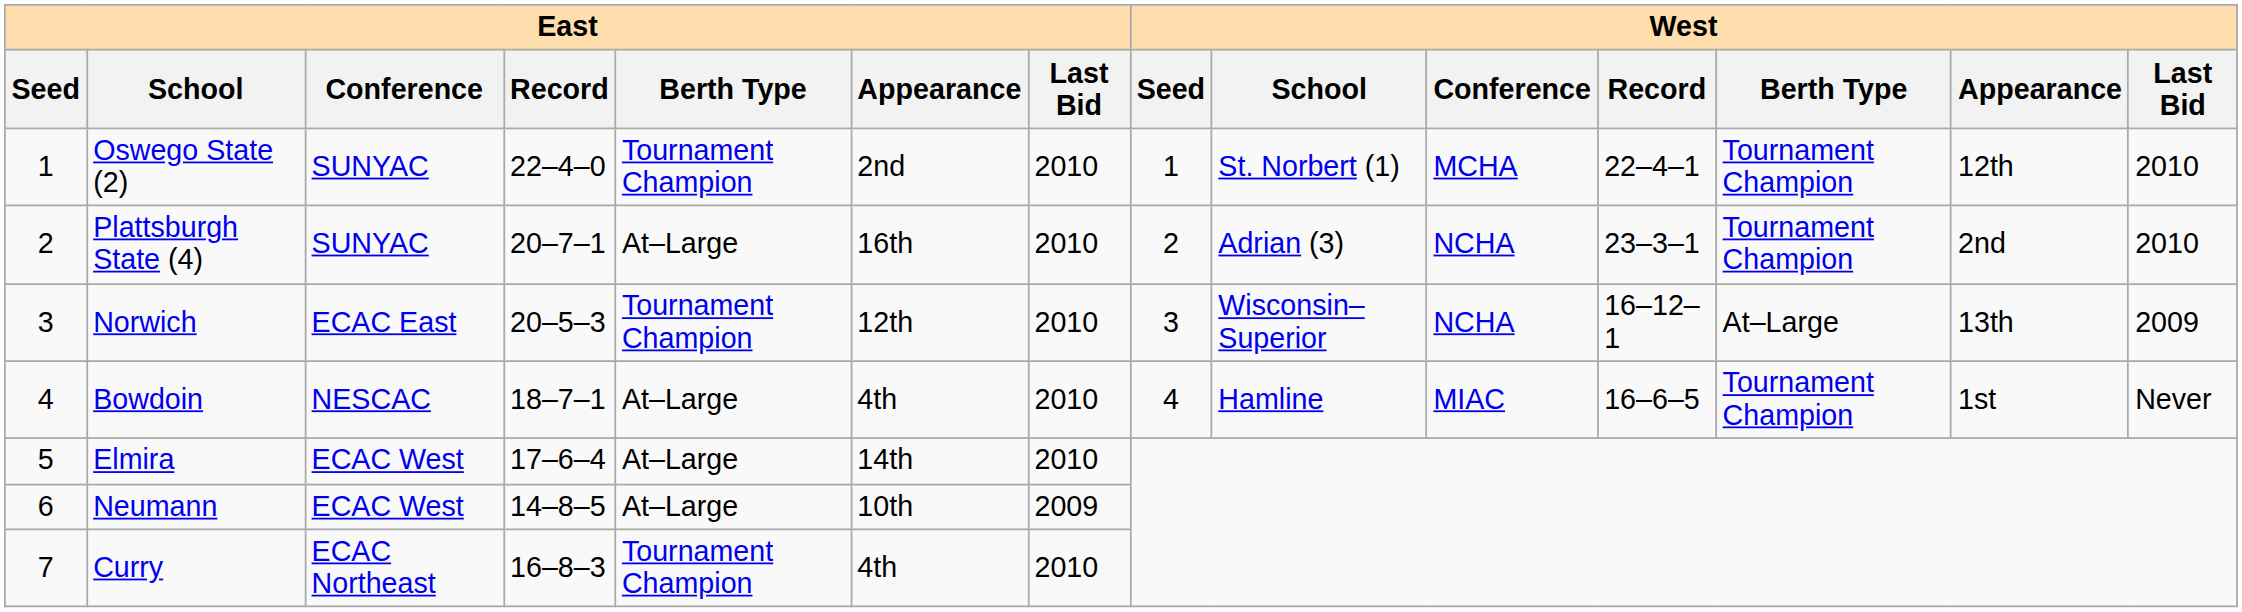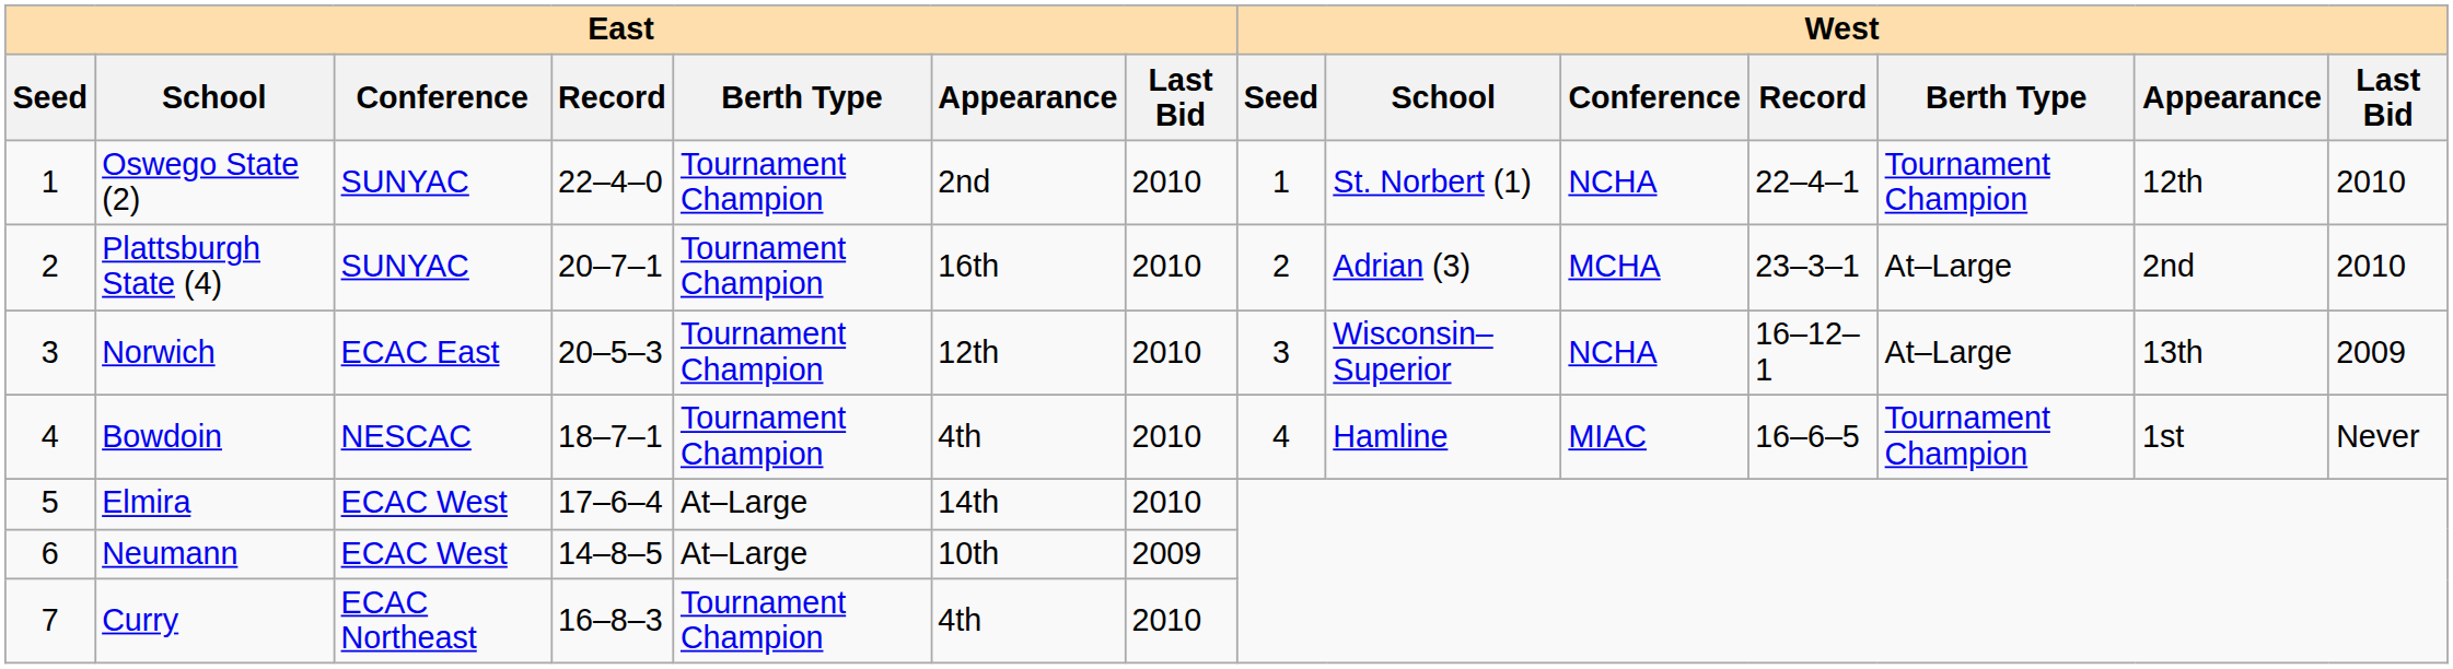Oswego State (2) | West / Conference: MCHA -> NCHA
Plattsburgh State (4) | East / Berth Type: At–Large -> Tournament Champion
Plattsburgh State (4) | West / Conference: NCHA -> MCHA
Plattsburgh State (4) | West / Berth Type: Tournament Champion -> At–Large
Bowdoin | East / Berth Type: At–Large -> Tournament Champion
